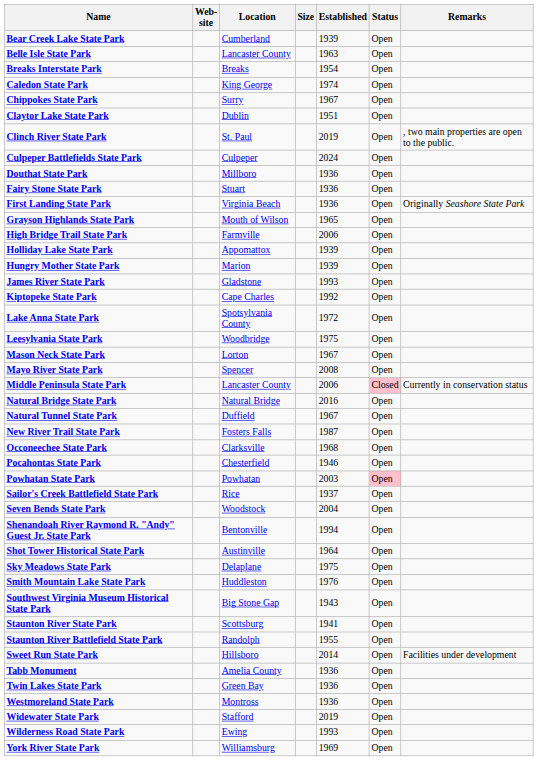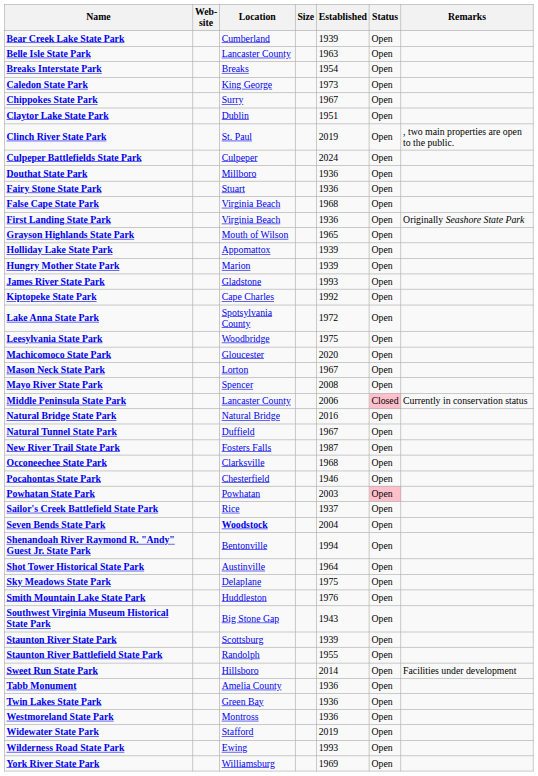Caledon State Park | Established: 1974 -> 1973
+ row: False Cape State Park | Virginia Beach | 1968 | Open
- row: High Bridge Trail State Park | Farmville | 2006 | Open
+ row: Machicomoco State Park | Gloucester | 2020 | Open
Seven Bends State Park | Location: normal -> bold
Staunton River State Park | Established: 1941 -> 1939
